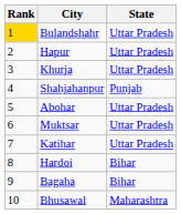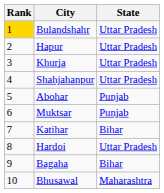Shahjahanpur | State: Punjab -> Uttar Pradesh
Abohar | State: Uttar Pradesh -> Punjab
Muktsar | State: Uttar Pradesh -> Punjab
Katihar | State: Uttar Pradesh -> Bihar
Hardoi | State: Bihar -> Uttar Pradesh
